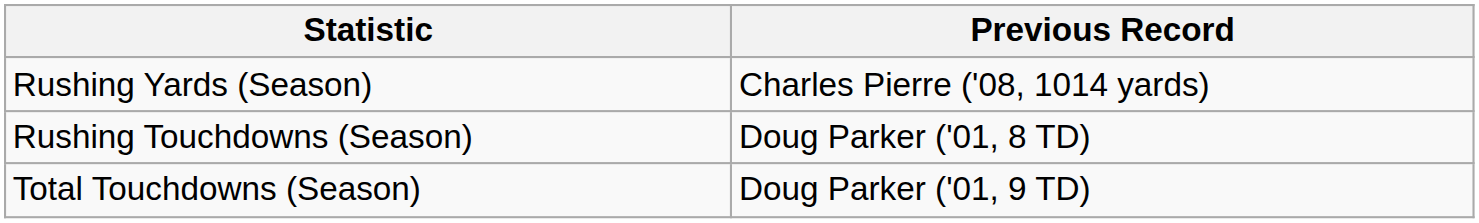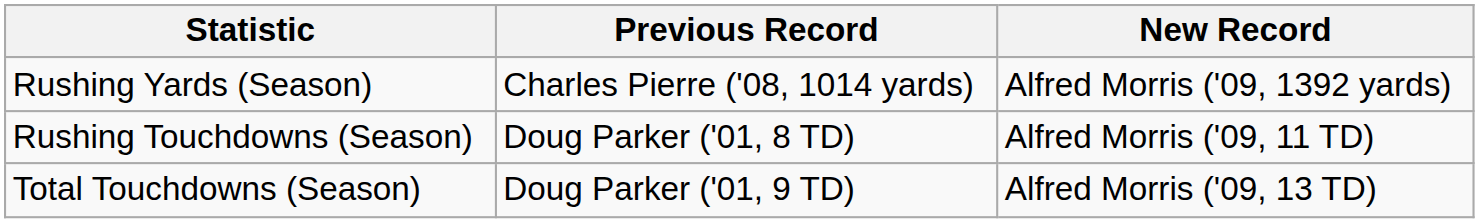+ column: New Record | Alfred Morris ('09, 1392 yards) | Alfred Morris ('09, 11 TD) | Alfred Morris ('09, 13 TD)
